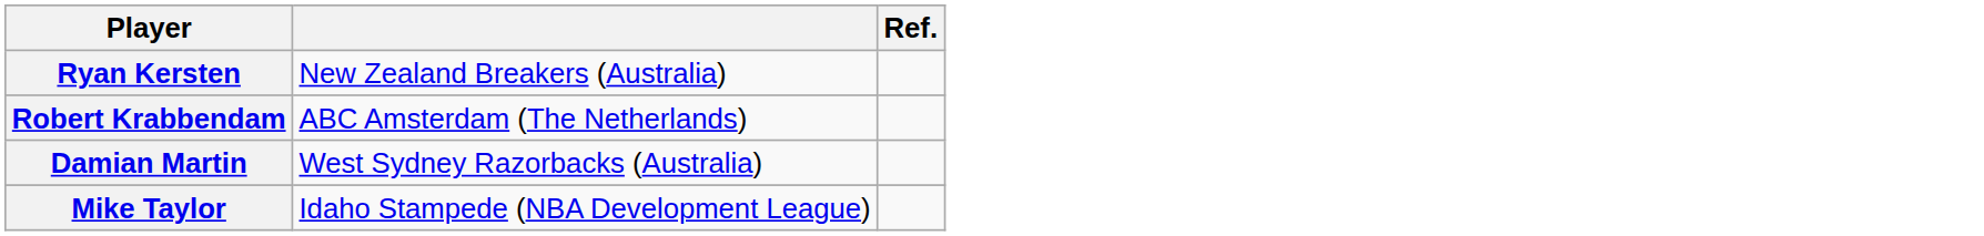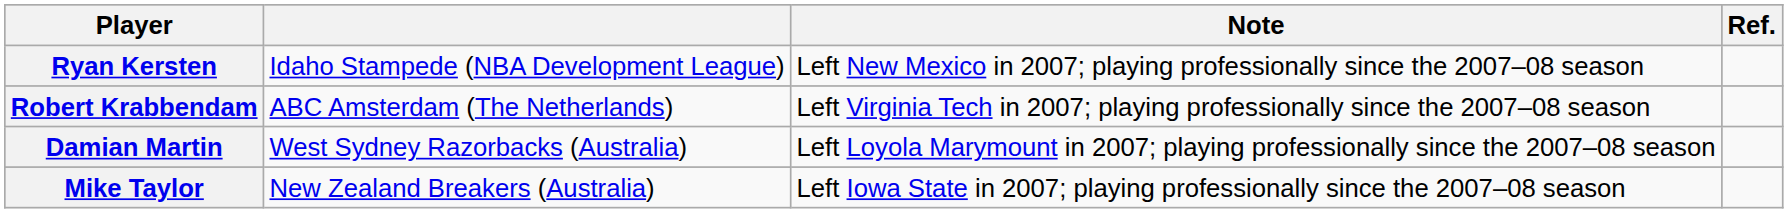+ column: Note | Left New Mexico in 2007; playing professionally since the 2007–08 season | Left Virginia Tech in 2007; playing professionally since the 2007–08 season | Left Loyola Marymount in 2007; playing professionally since the 2007–08 season | Left Iowa State in 2007; playing professionally since the 2007–08 season
Ryan Kersten | column 2: New Zealand Breakers (Australia) -> Idaho Stampede (NBA Development League)
Mike Taylor | column 2: Idaho Stampede (NBA Development League) -> New Zealand Breakers (Australia)
